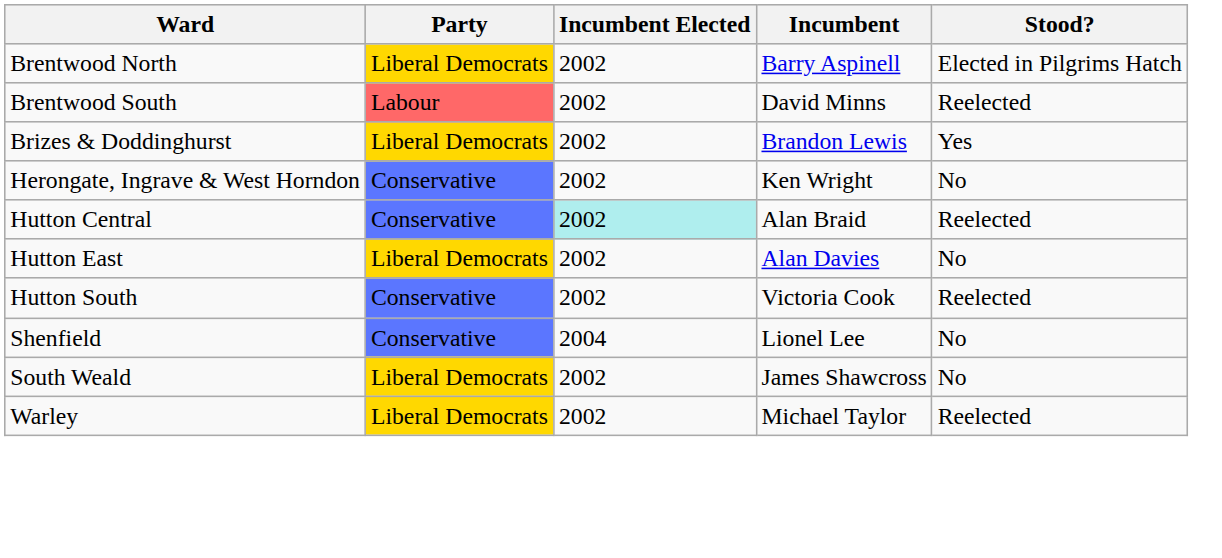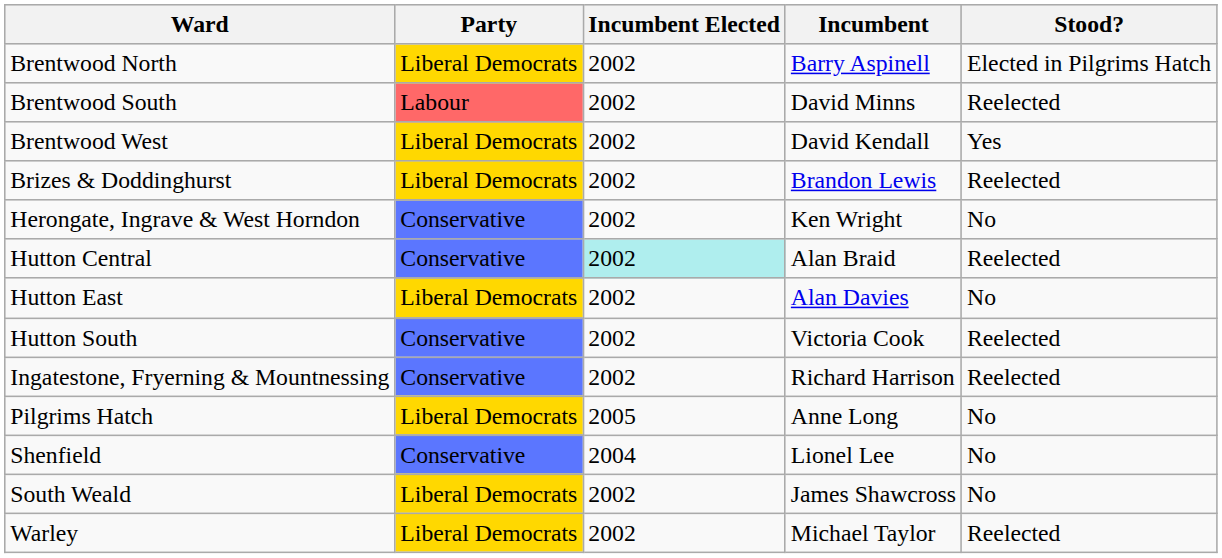+ row: Brentwood West | Liberal Democrats | 2002 | David Kendall | Yes
Brizes & Doddinghurst | Stood?: Yes -> Reelected
+ row: Ingatestone, Fryerning & Mountnessing | Conservative | 2002 | Richard Harrison | Reelected
+ row: Pilgrims Hatch | Liberal Democrats | 2005 | Anne Long | No
